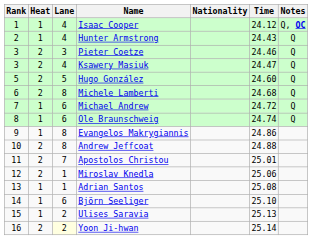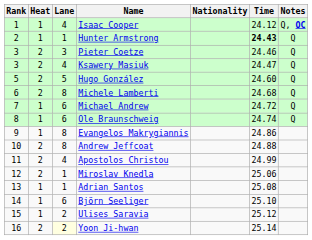Hunter Armstrong | Lane: 4 -> 1
Hunter Armstrong | Time: normal -> bold
Apostolos Christou | Lane: 7 -> 4
Apostolos Christou | Time: 25.01 -> 24.99
Ulises Saravia | Time: 25.13 -> 25.12
